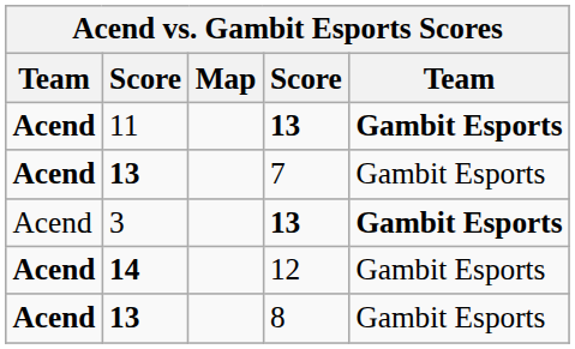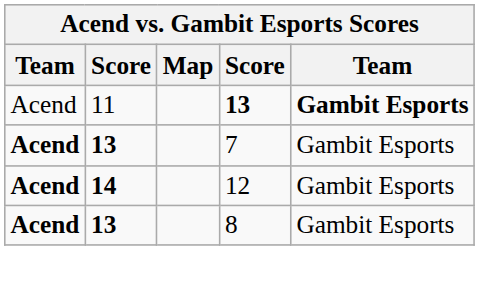11 | column 1: bold -> normal
- row: Acend | 3 | 13 | Gambit Esports
